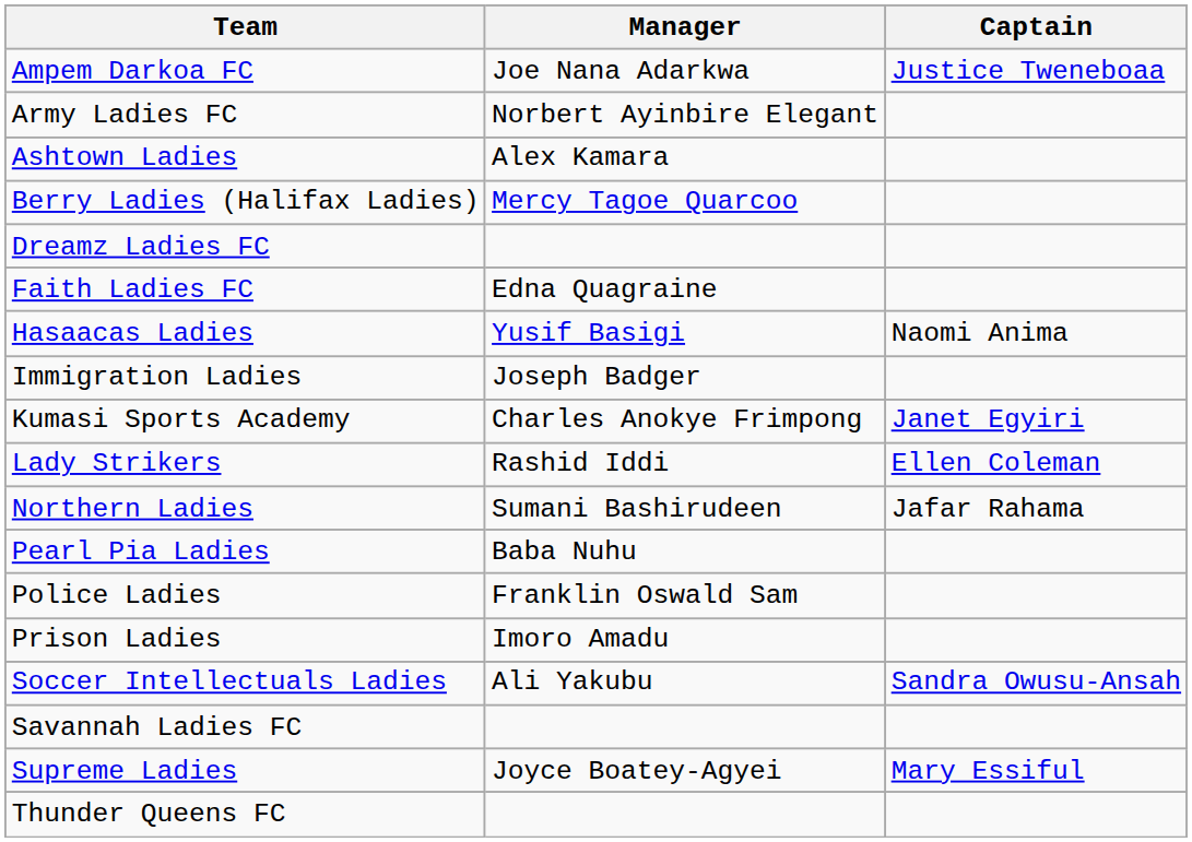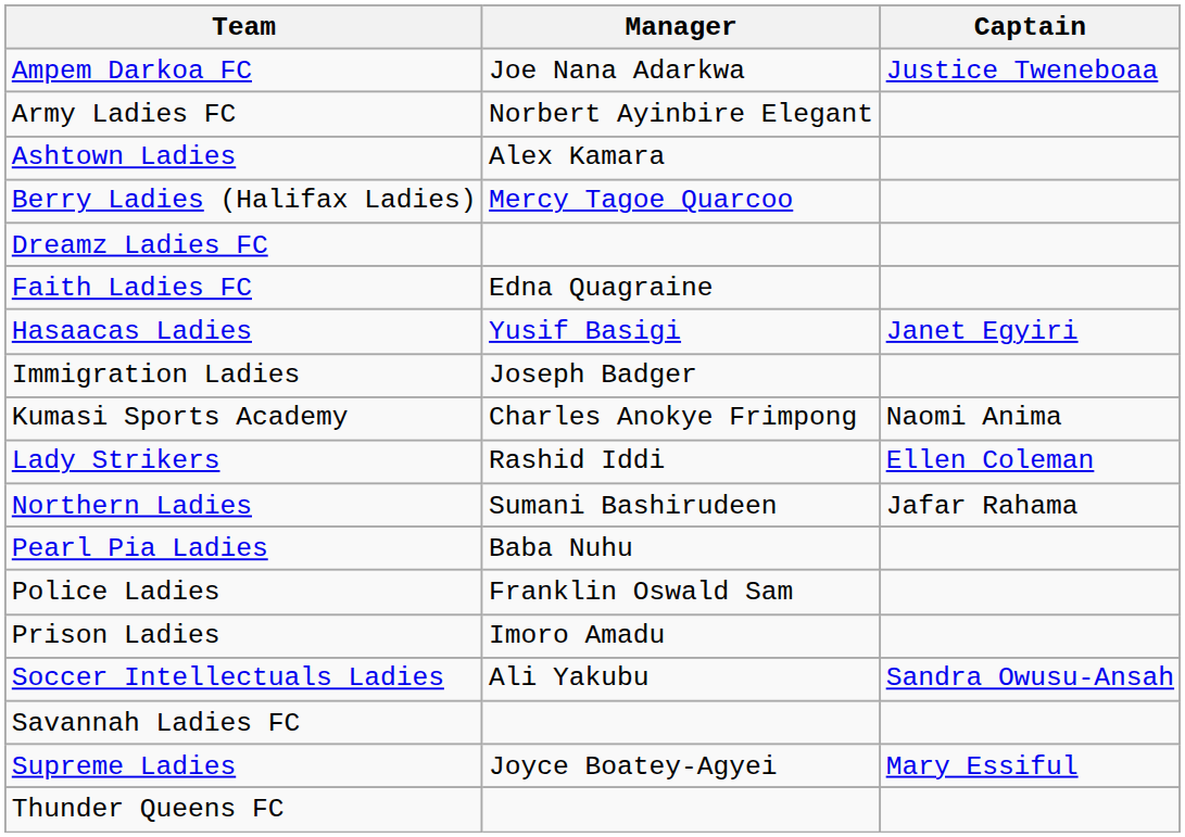Hasaacas Ladies | Captain: Naomi Anima -> Janet Egyiri
Kumasi Sports Academy | Captain: Janet Egyiri -> Naomi Anima
